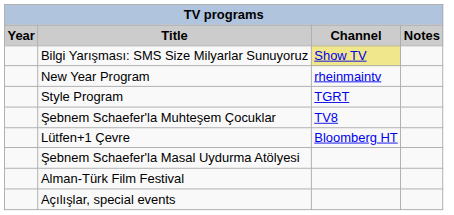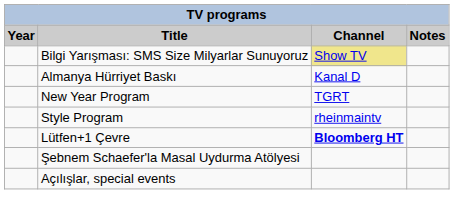+ row: Almanya Hürriyet Baskı | Kanal D
New Year Program | Channel: rheinmaintv -> TGRT
Style Program | Channel: TGRT -> rheinmaintv
- row: Şebnem Schaefer'la Muhteşem Çocuklar | TV8
Lütfen+1 Çevre | Channel: normal -> bold
- row: Alman-Türk Film Festival
